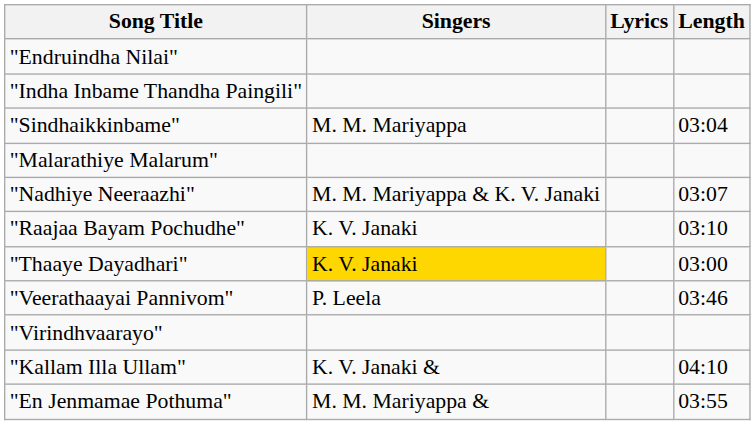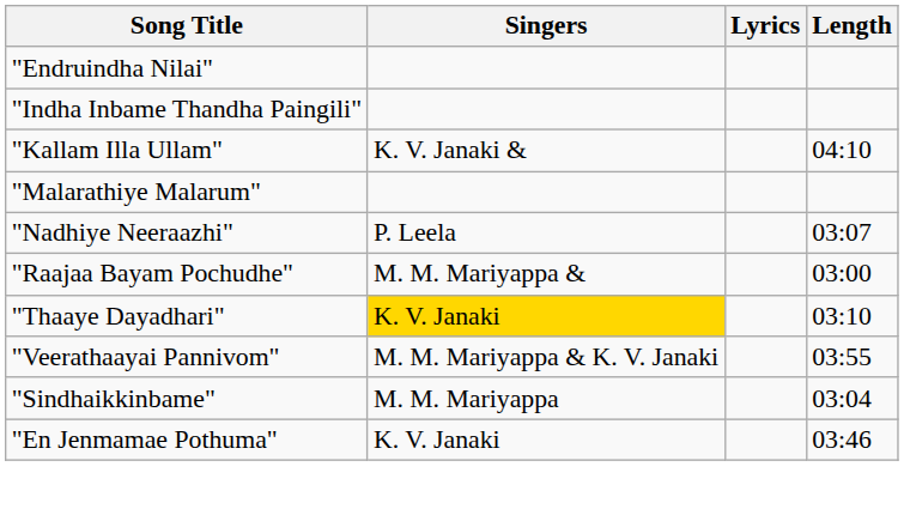rows swapped: "Kallam Illa Ullam" <-> "Sindhaikkinbame"
"Nadhiye Neeraazhi" | Singers: M. M. Mariyappa & K. V. Janaki -> P. Leela
"Raajaa Bayam Pochudhe" | Singers: K. V. Janaki -> M. M. Mariyappa &
"Raajaa Bayam Pochudhe" | Length: 03:10 -> 03:00
"Thaaye Dayadhari" | Length: 03:00 -> 03:10
"Veerathaayai Pannivom" | Singers: P. Leela -> M. M. Mariyappa & K. V. Janaki
"Veerathaayai Pannivom" | Length: 03:46 -> 03:55
- row: "Virindhvaarayo"
"En Jenmamae Pothuma" | Singers: M. M. Mariyappa & -> K. V. Janaki
"En Jenmamae Pothuma" | Length: 03:55 -> 03:46
